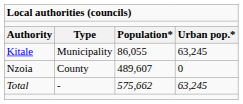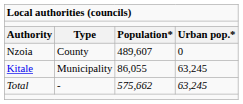rows swapped: Kitale <-> Nzoia
